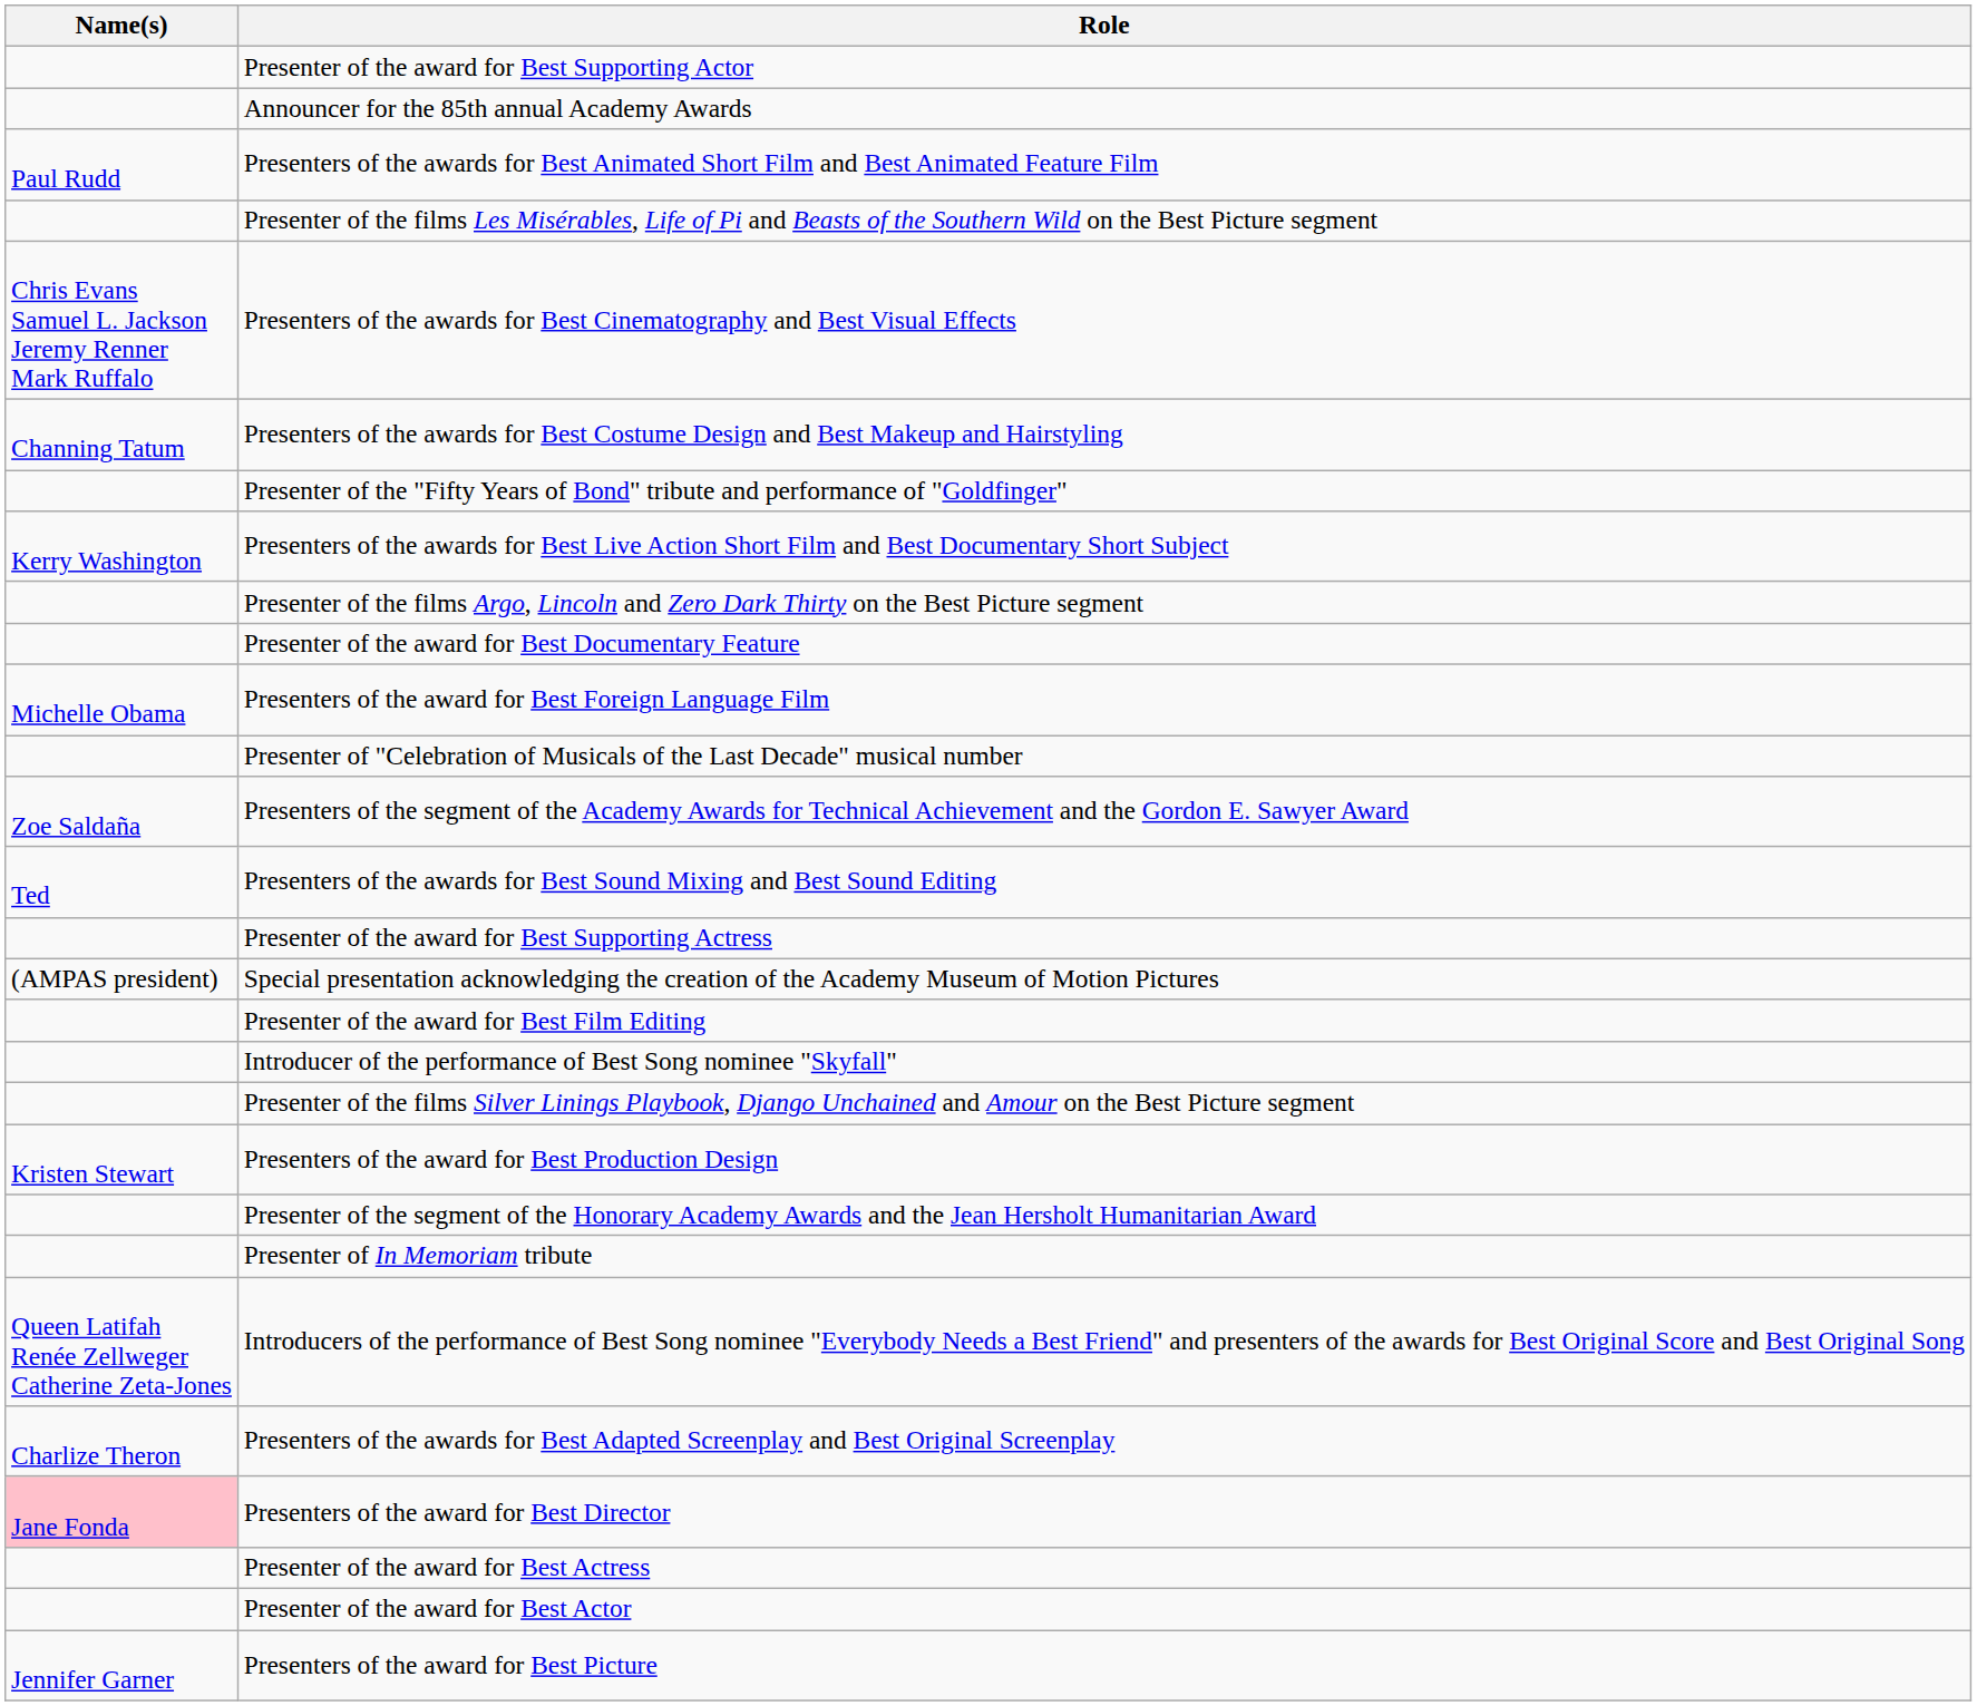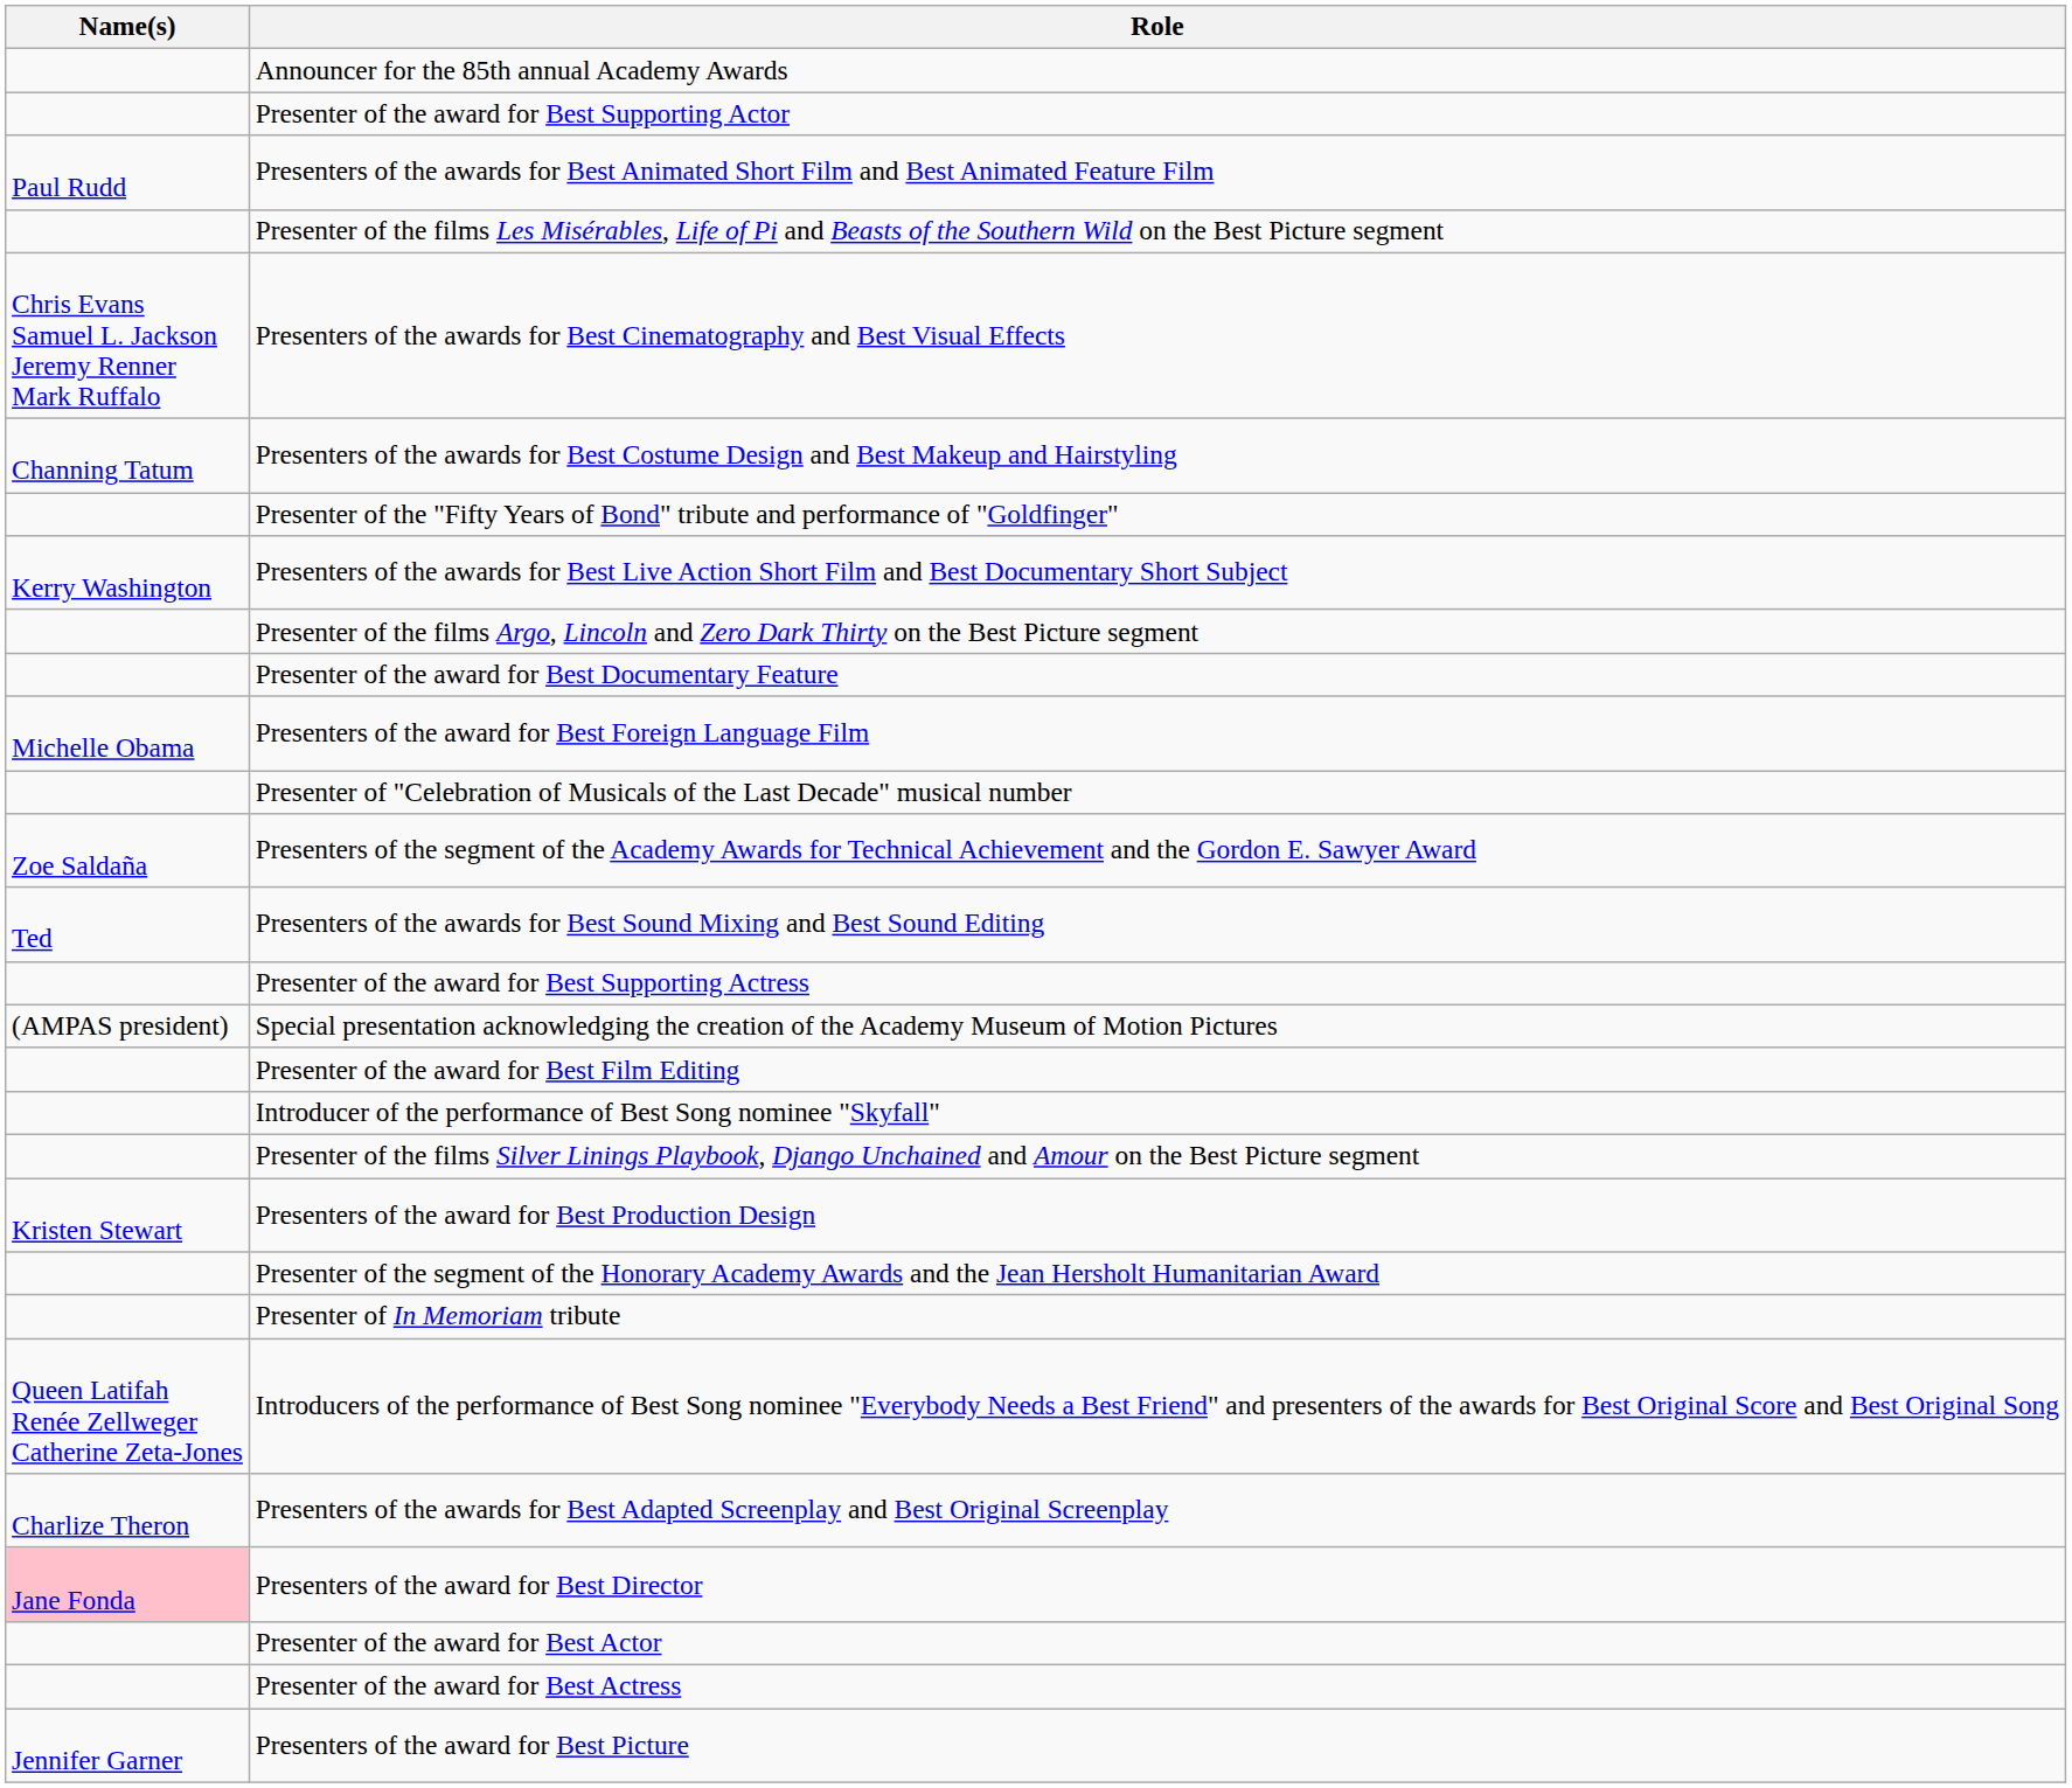rows swapped: Announcer for the 85th annual Academy Awards <-> Presenter of the award for Best Supporting Actor
rows swapped: Presenter of the award for Best Actress <-> Presenter of the award for Best Actor
